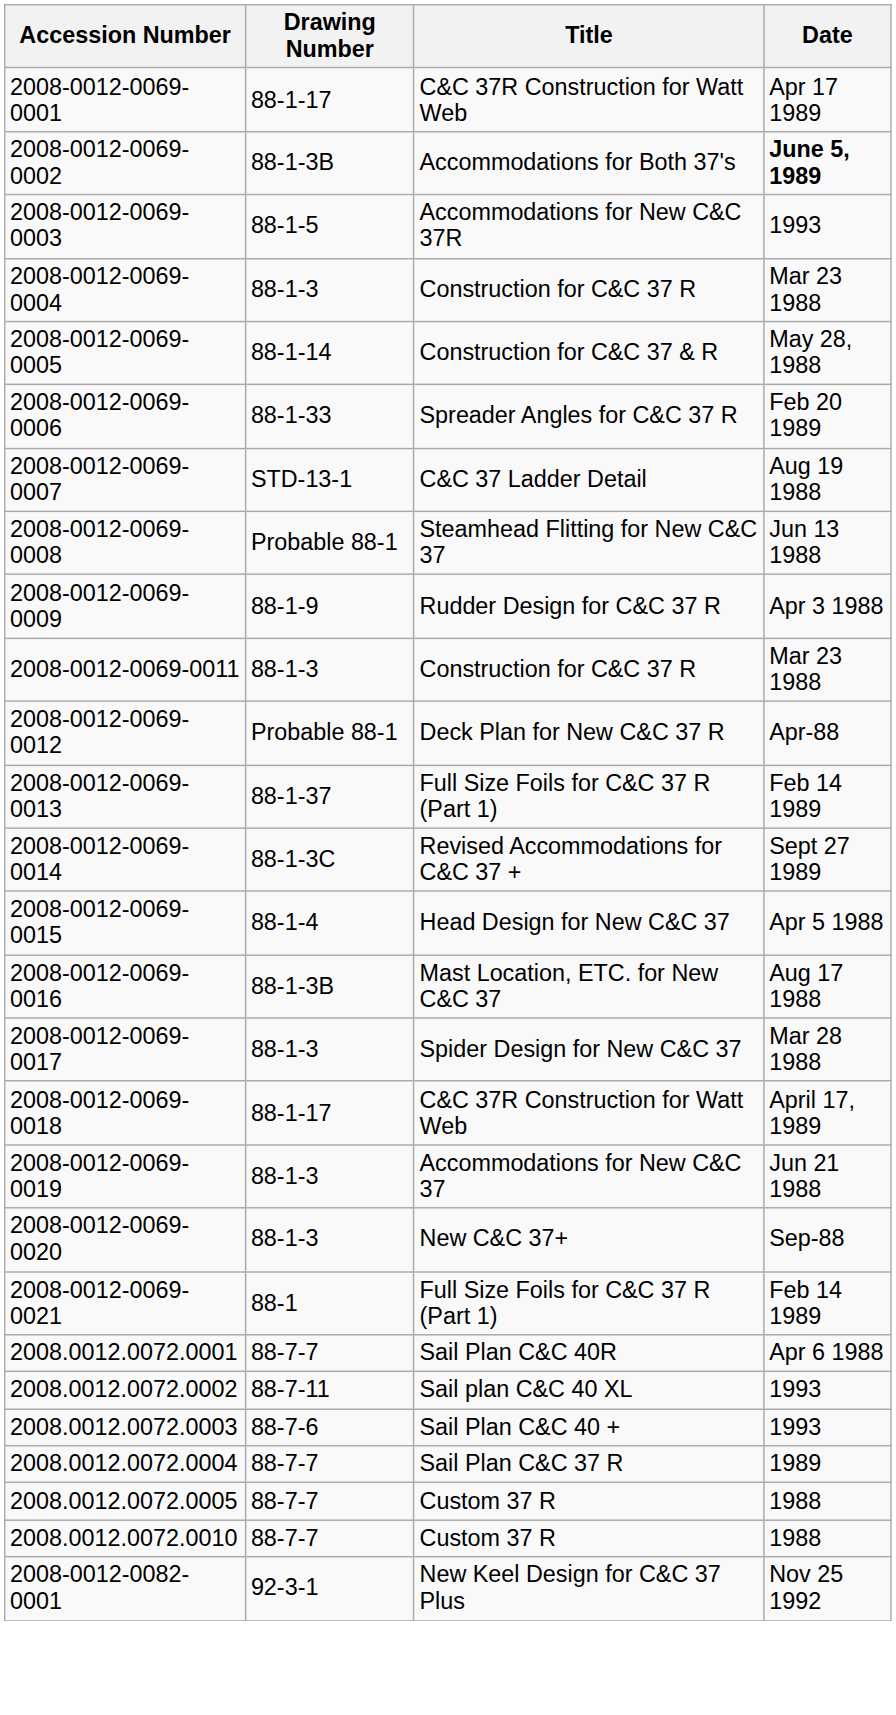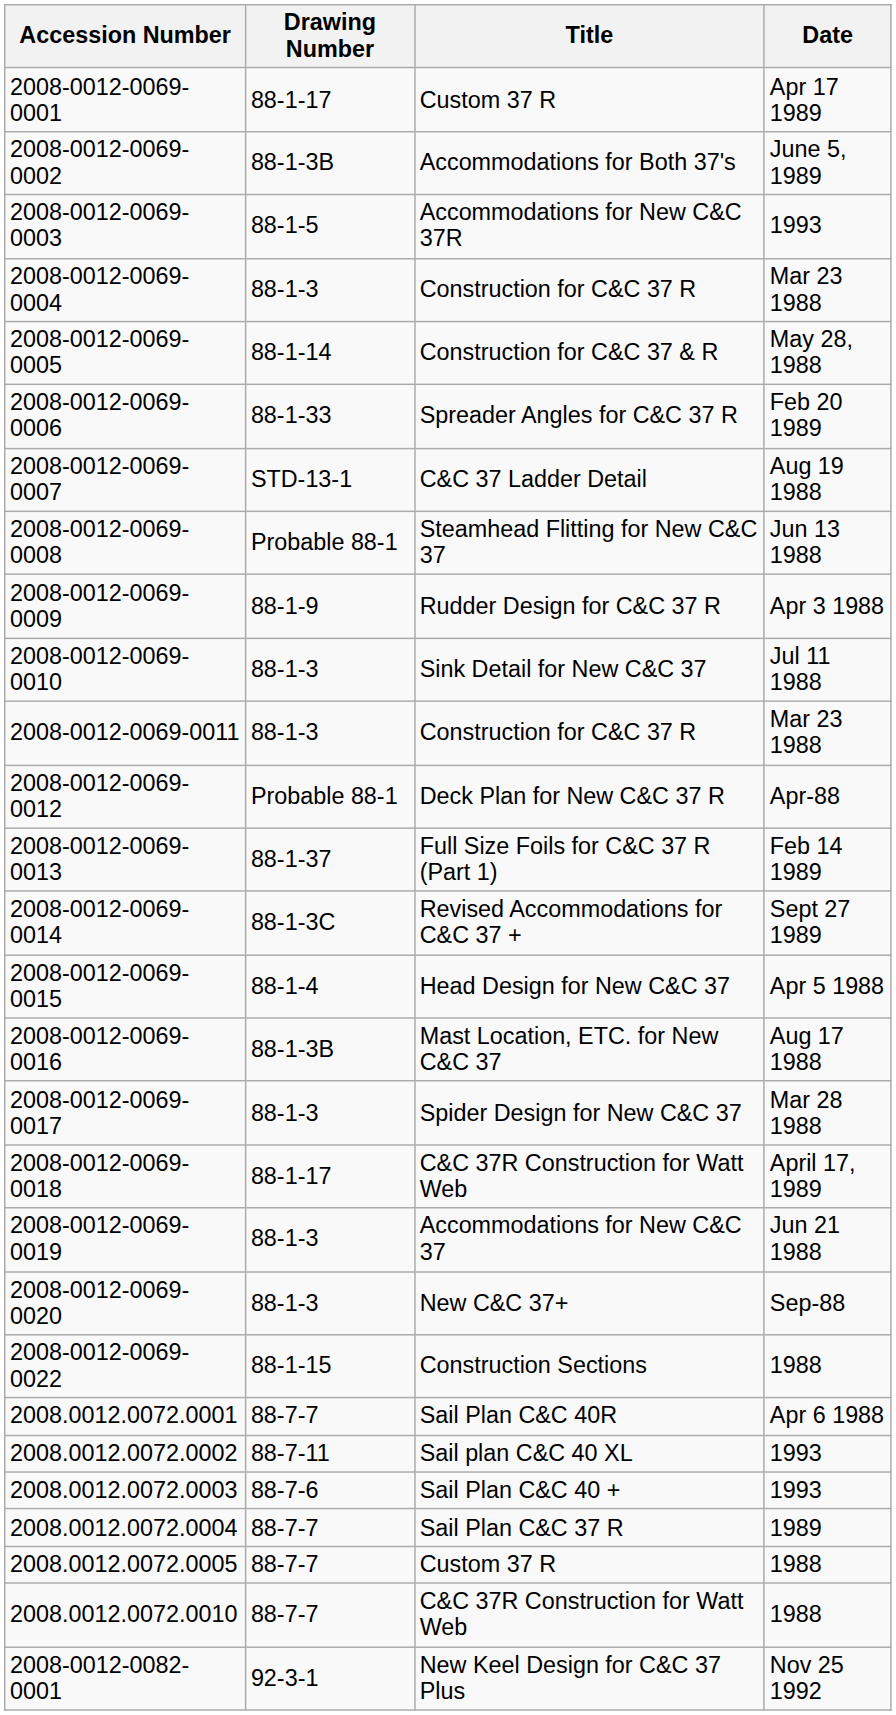2008-0012-0069-0001 | Title: C&C 37R Construction for Watt Web -> Custom 37 R
2008-0012-0069-0002 | Date: bold -> normal
+ row: 2008-0012-0069-0010 | 88-1-3 | Sink Detail for New C&C 37 | Jul 11 1988
- row: 2008-0012-0069-0021 | 88-1 | Full Size Foils for C&C 37 R (Part 1) | Feb 14 1989
+ row: 2008-0012-0069-0022 | 88-1-15 | Construction Sections | 1988
2008.0012.0072.0010 | Title: Custom 37 R -> C&C 37R Construction for Watt Web
